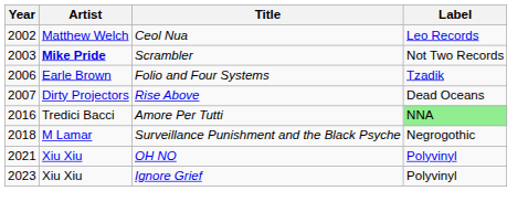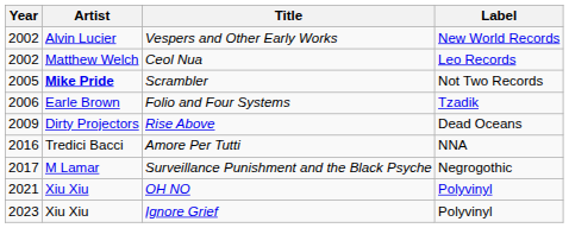+ row: 2002 | Alvin Lucier | Vespers and Other Early Works | New World Records
Scrambler | Year: 2003 -> 2005
Rise Above | Year: 2007 -> 2009
Amore Per Tutti | Label: lightgreen background -> no background
Surveillance Punishment and the Black Psyche | Year: 2018 -> 2017
